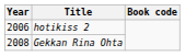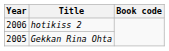Gekkan Rina Ohta | Year: 2008 -> 2005
